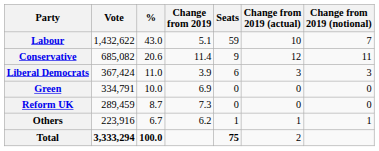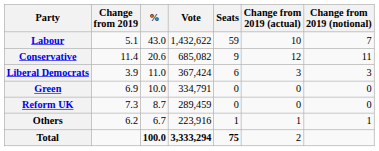columns swapped: Vote <-> Change from 2019
